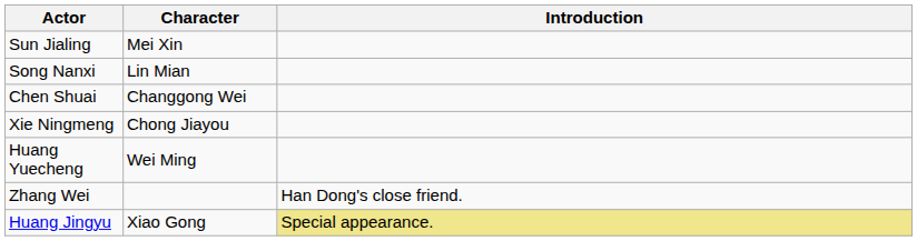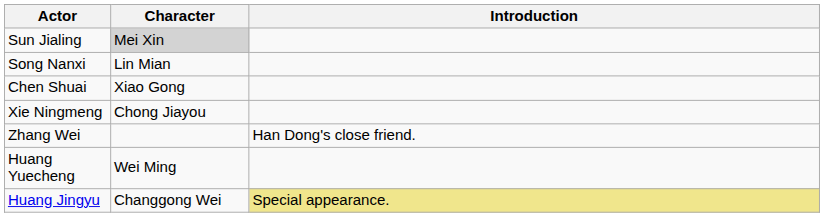Sun Jialing | Character: no background -> lightgrey background
Chen Shuai | Character: Changgong Wei -> Xiao Gong
rows swapped: Zhang Wei <-> Huang Yuecheng
Huang Jingyu | Character: Xiao Gong -> Changgong Wei
